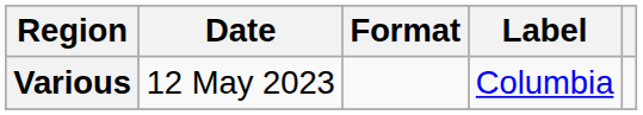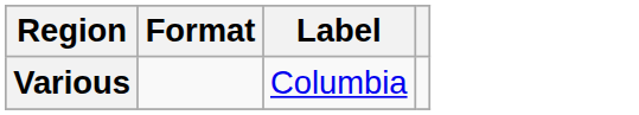- column: Date | 12 May 2023
